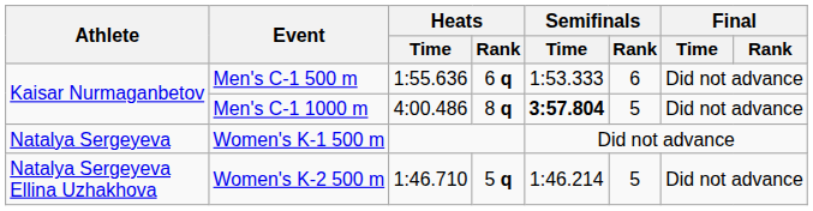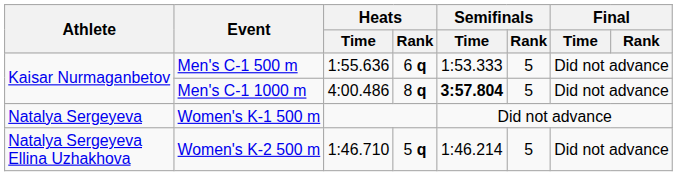Men's C-1 500 m | Semifinals / Rank: 6 -> 5
